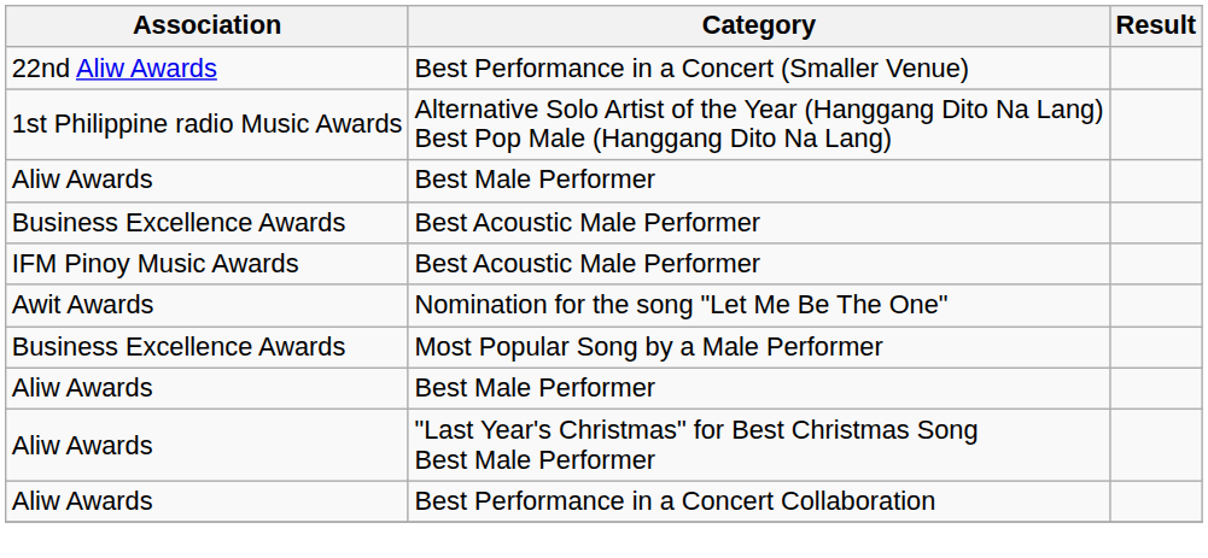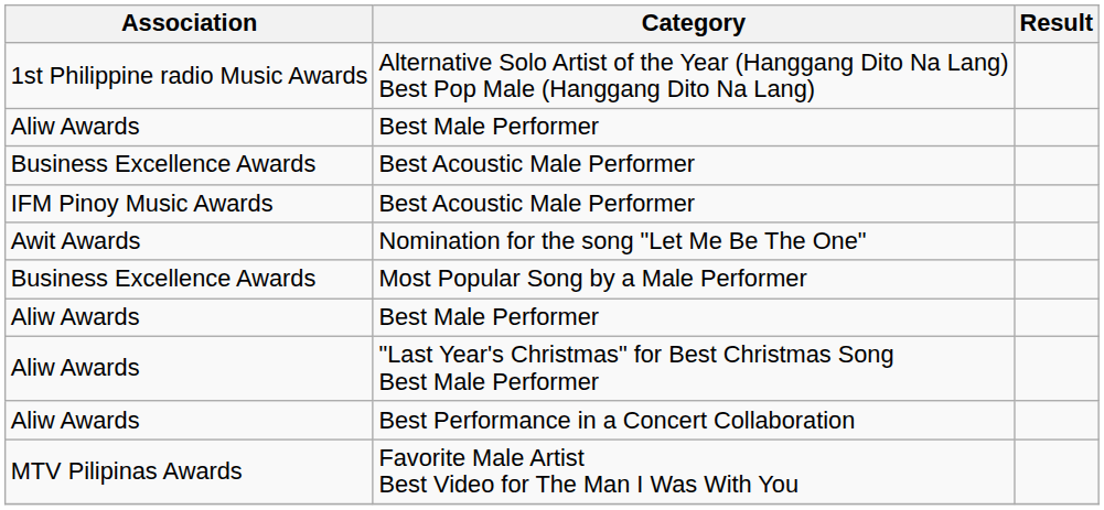- row: 22nd Aliw Awards | Best Performance in a Concert (Smaller Venue)
+ row: MTV Pilipinas Awards | Favorite Male Artist Best Video for The Man I Was With You
